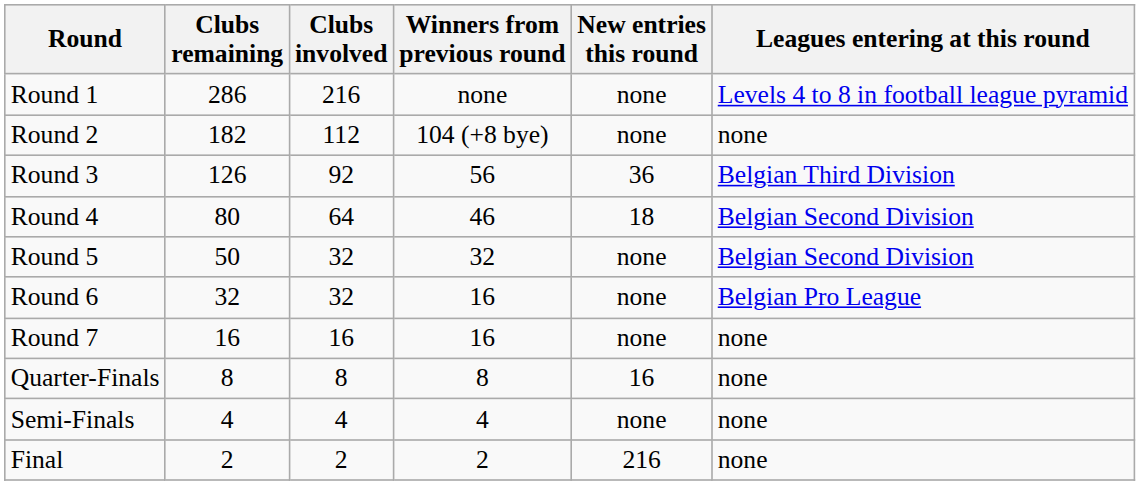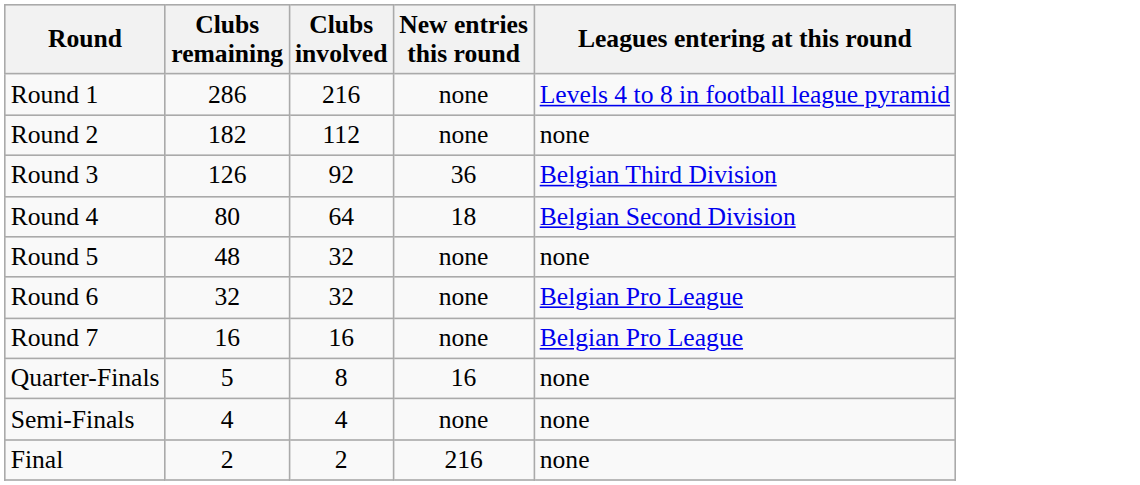- column: Winners from previous round | none | 104 (+8 bye) | 56 | 46 | 32 | 16 | 16 | 8 | 4 | 2
Round 5 | Clubs remaining: 50 -> 48
Round 5 | Leagues entering at this round: Belgian Second Division -> none
Round 7 | Leagues entering at this round: none -> Belgian Pro League
Quarter-Finals | Clubs remaining: 8 -> 5
